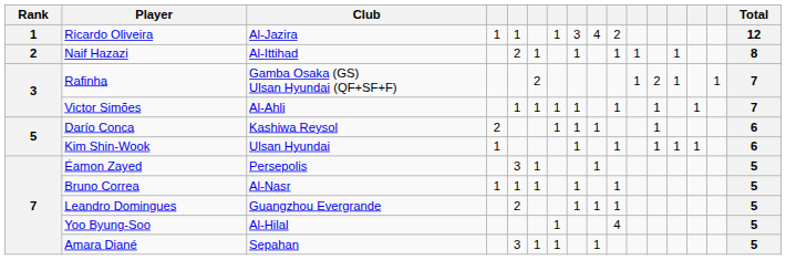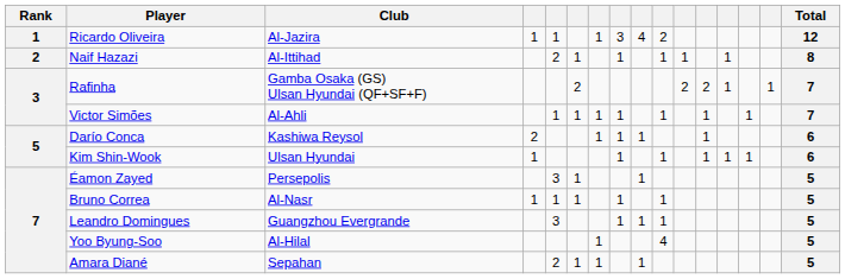Rafinha | column 11: 1 -> 2
Leandro Domingues | column 5: 2 -> 3
Amara Diané | column 5: 3 -> 2
